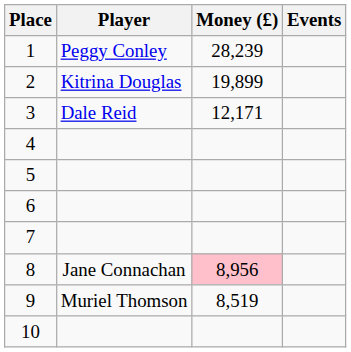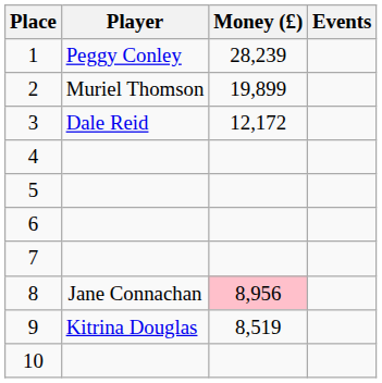2 | Player: Kitrina Douglas -> Muriel Thomson
3 | Money (£): 12,171 -> 12,172
9 | Player: Muriel Thomson -> Kitrina Douglas
